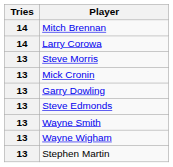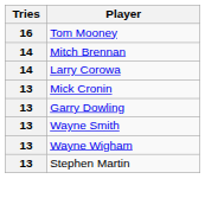+ row: 16 | Tom Mooney
- row: 13 | Steve Morris
- row: 13 | Steve Edmonds
